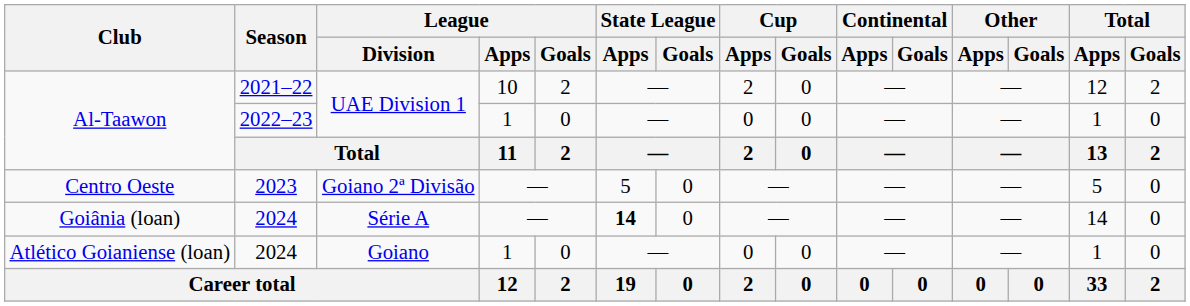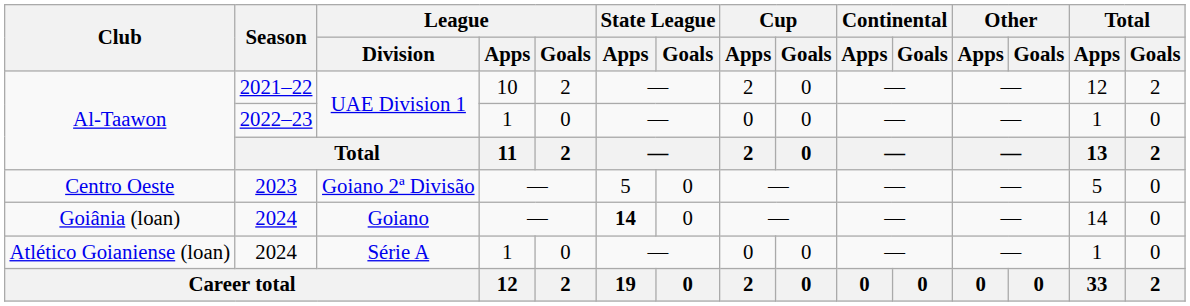Goiânia (loan) | League / Division: Série A -> Goiano
Atlético Goianiense (loan) | League / Division: Goiano -> Série A
